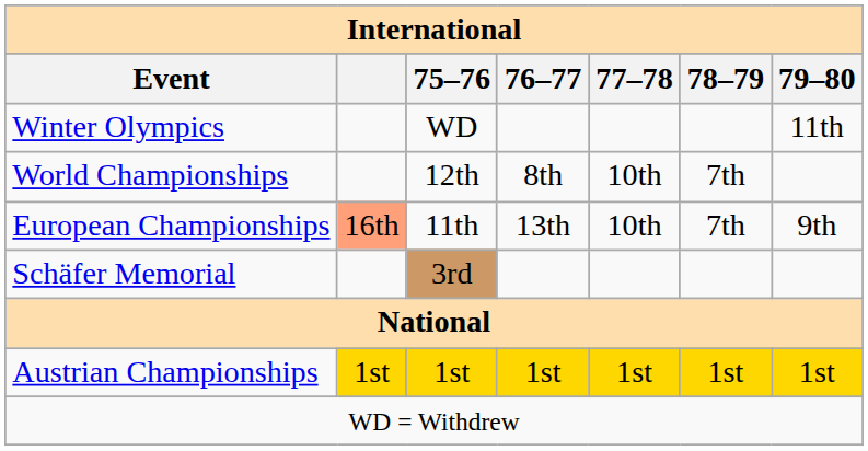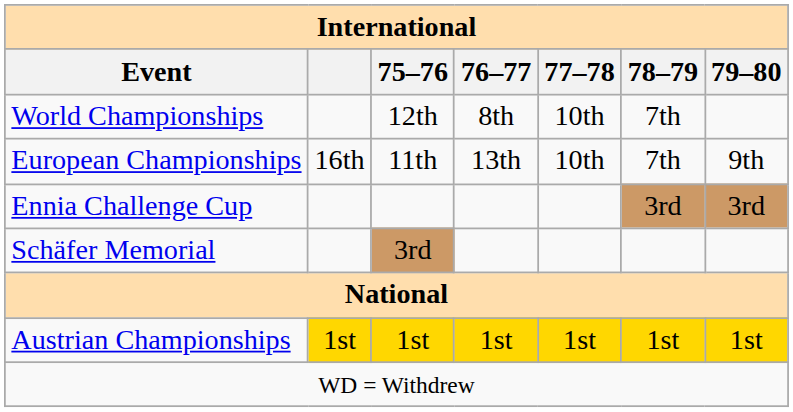- row: Winter Olympics | WD | 11th
European Championships | column 2: lightsalmon background -> no background
+ row: Ennia Challenge Cup | 3rd | 3rd
